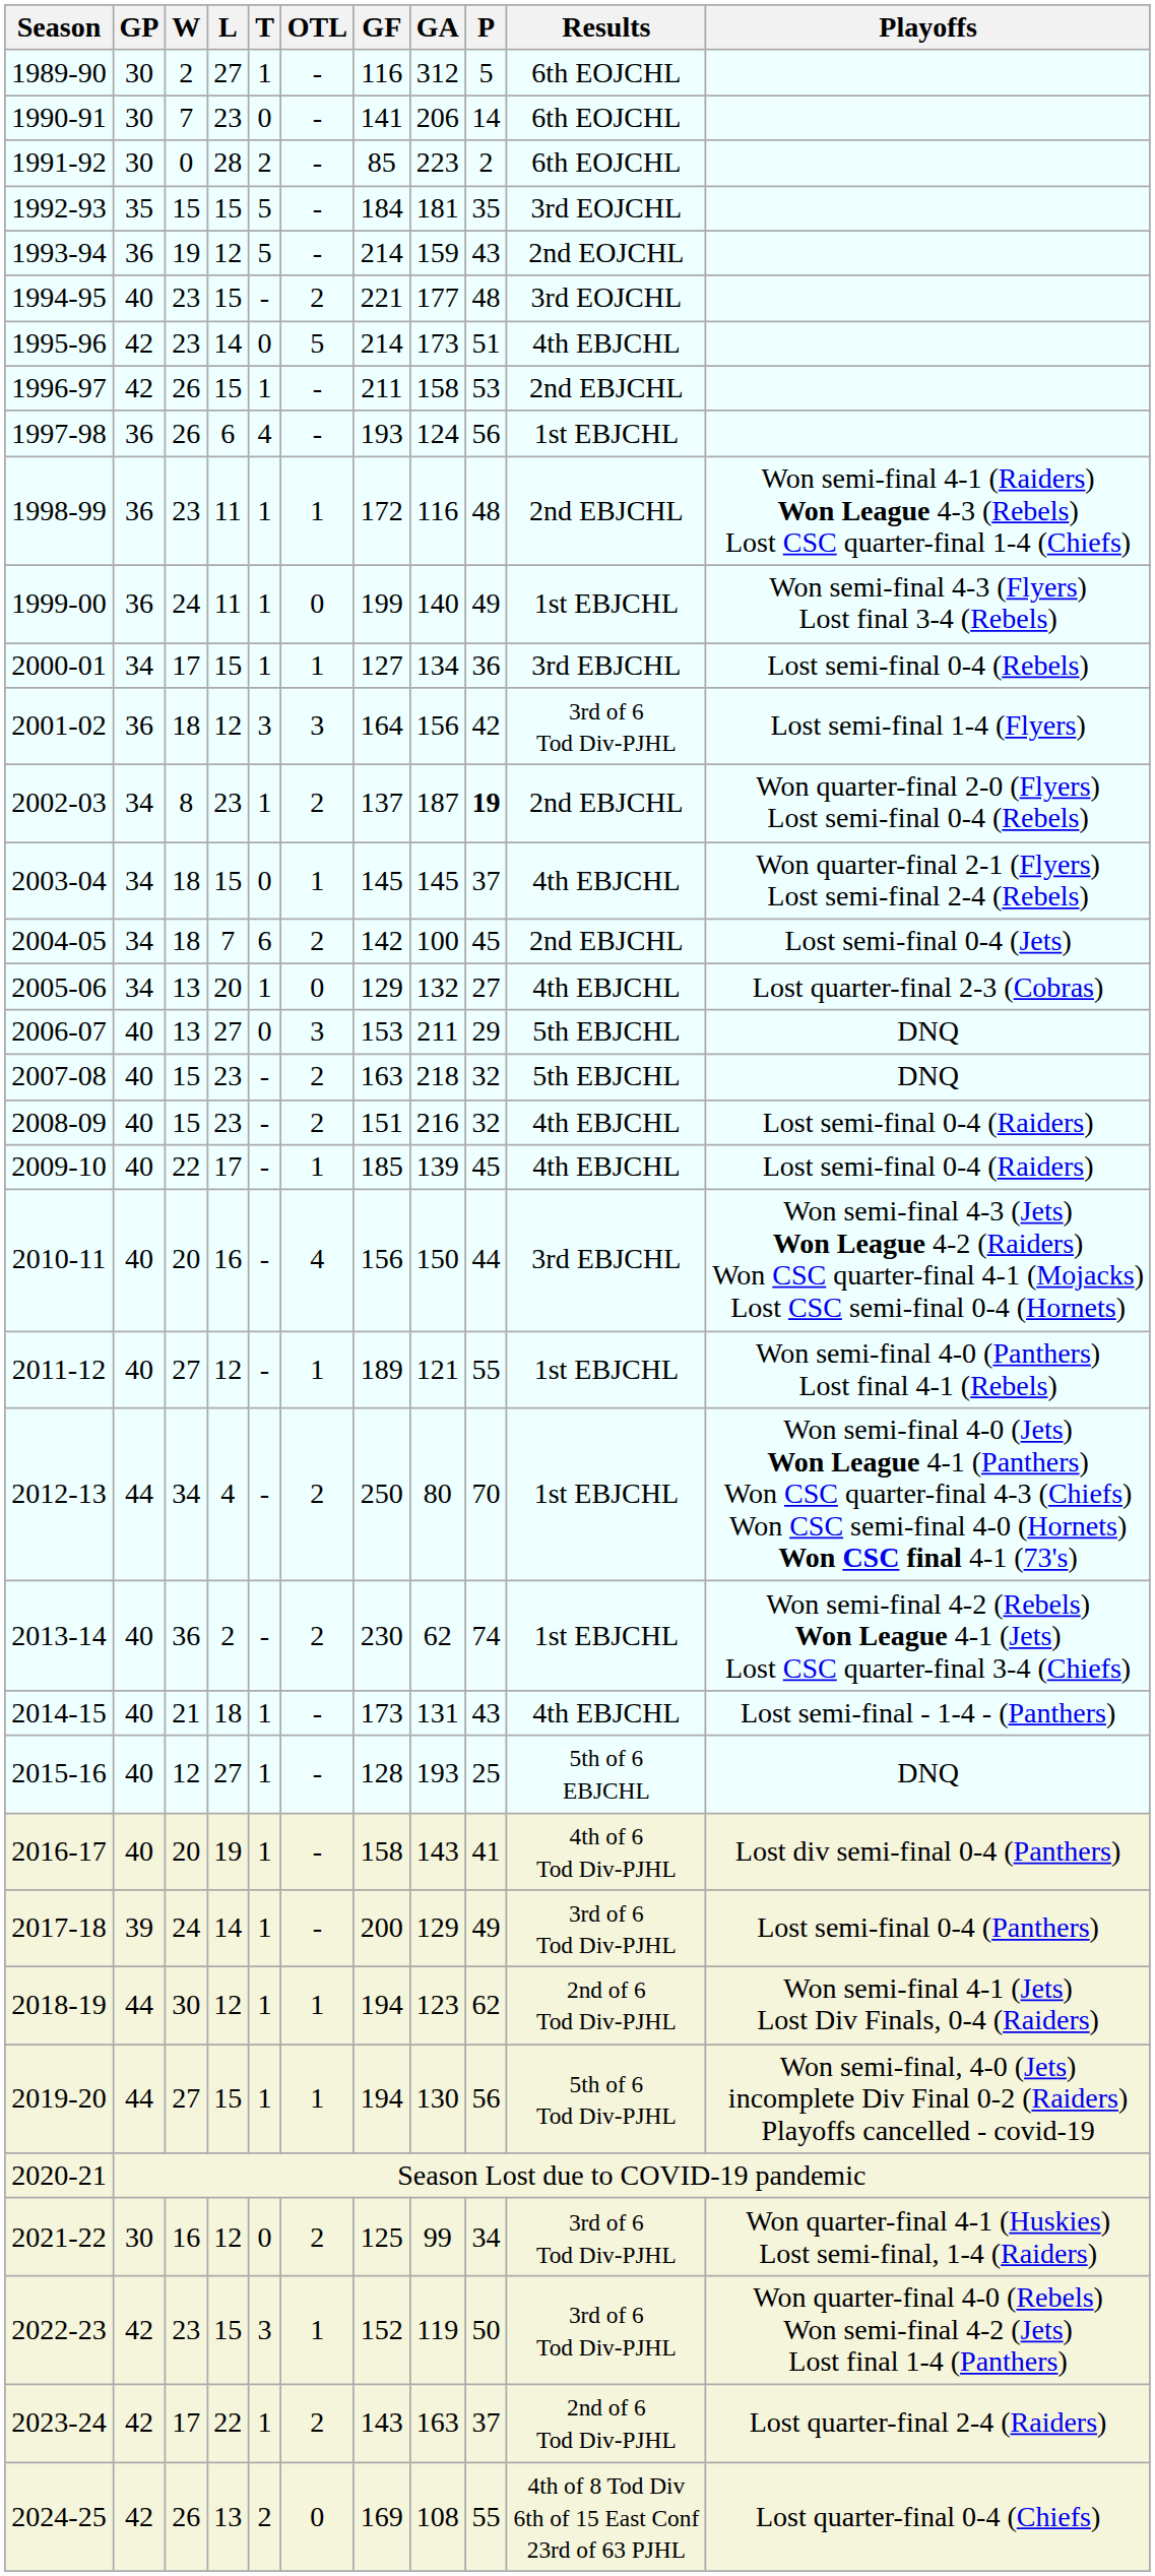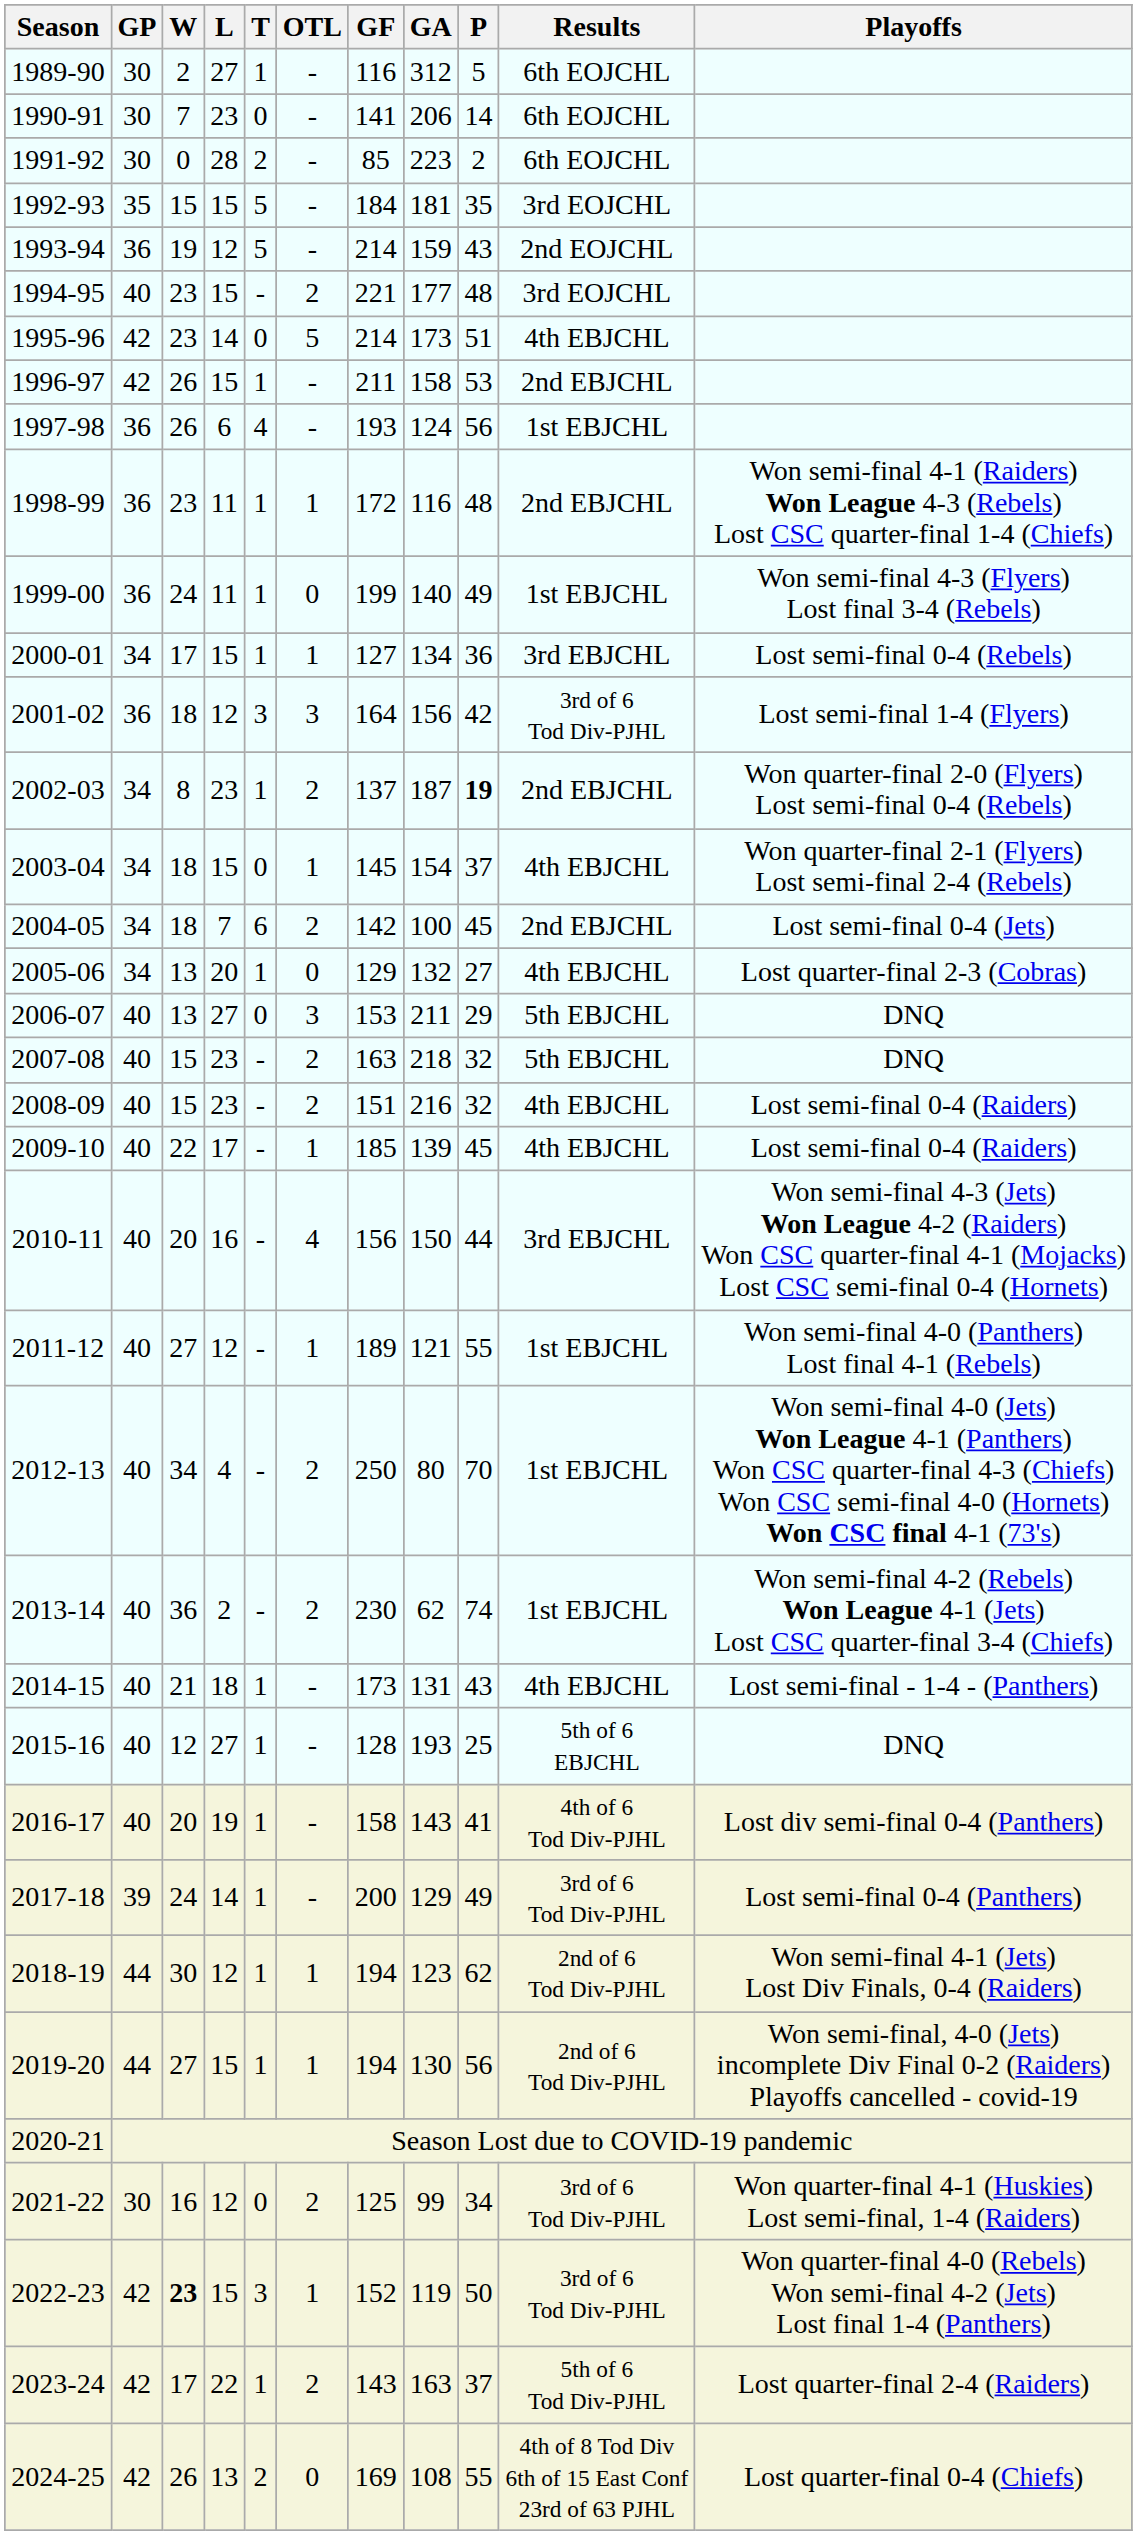2003-04 | GA: 145 -> 154
2012-13 | GP: 44 -> 40
2019-20 | Results: 5th of 6 Tod Div-PJHL -> 2nd of 6 Tod Div-PJHL
2022-23 | W: normal -> bold
2023-24 | Results: 2nd of 6 Tod Div-PJHL -> 5th of 6 Tod Div-PJHL
